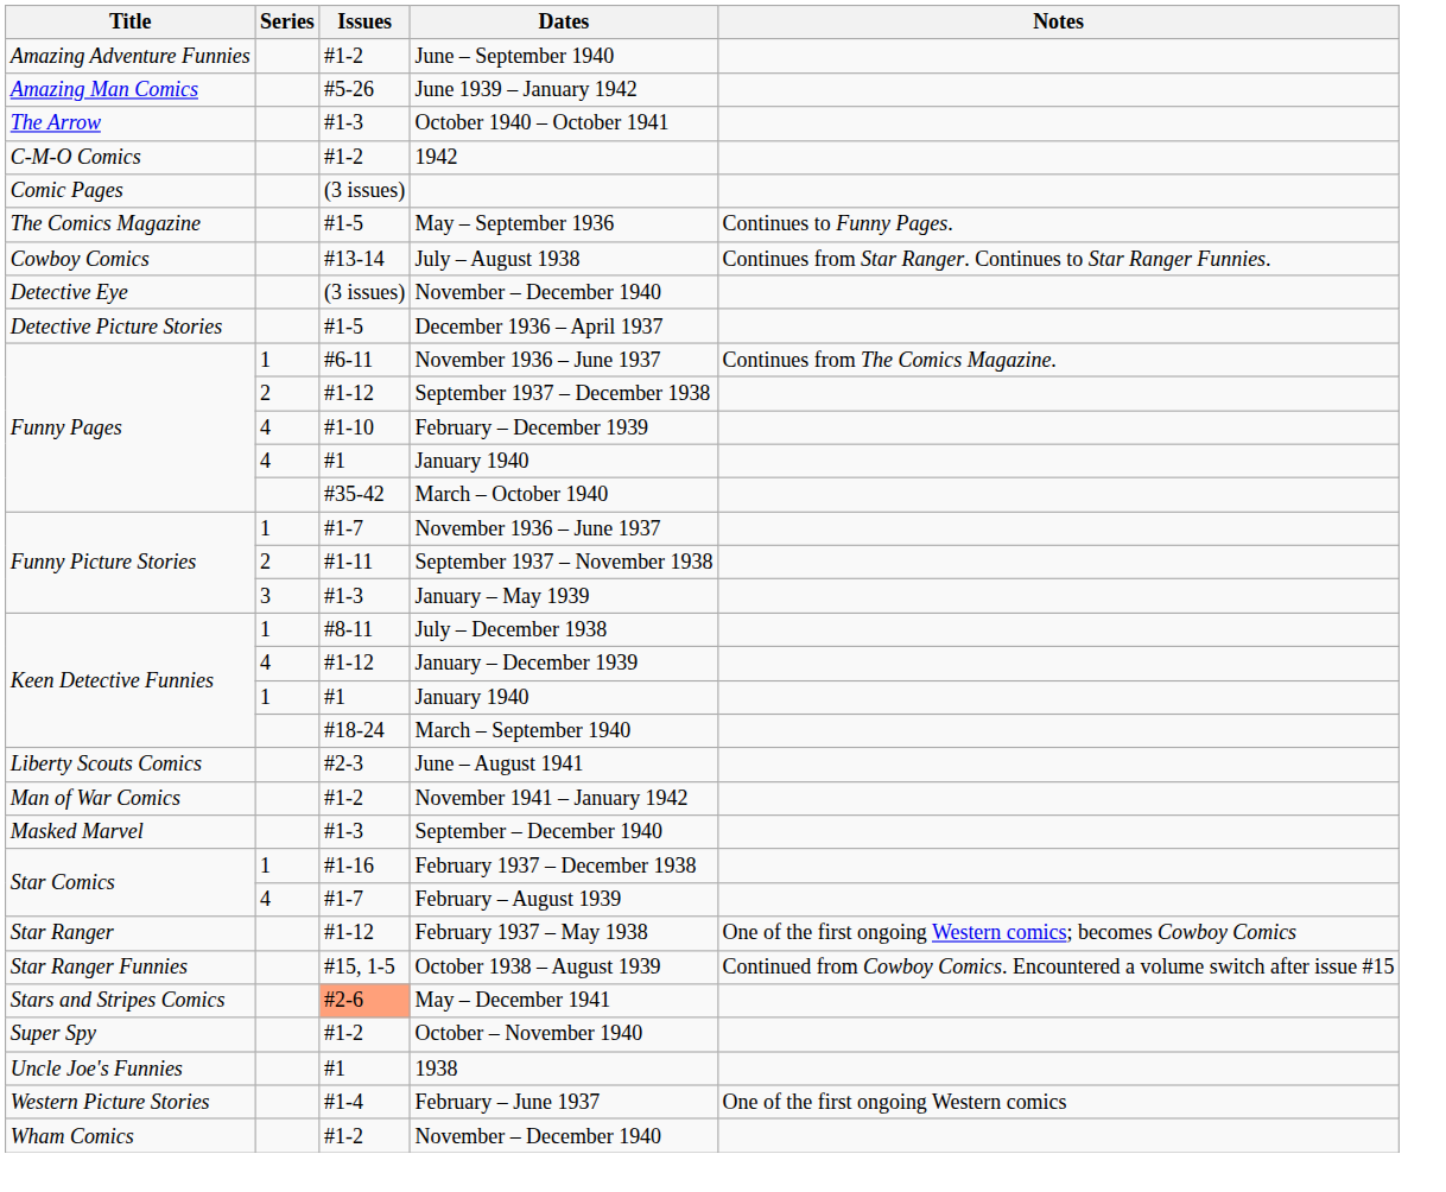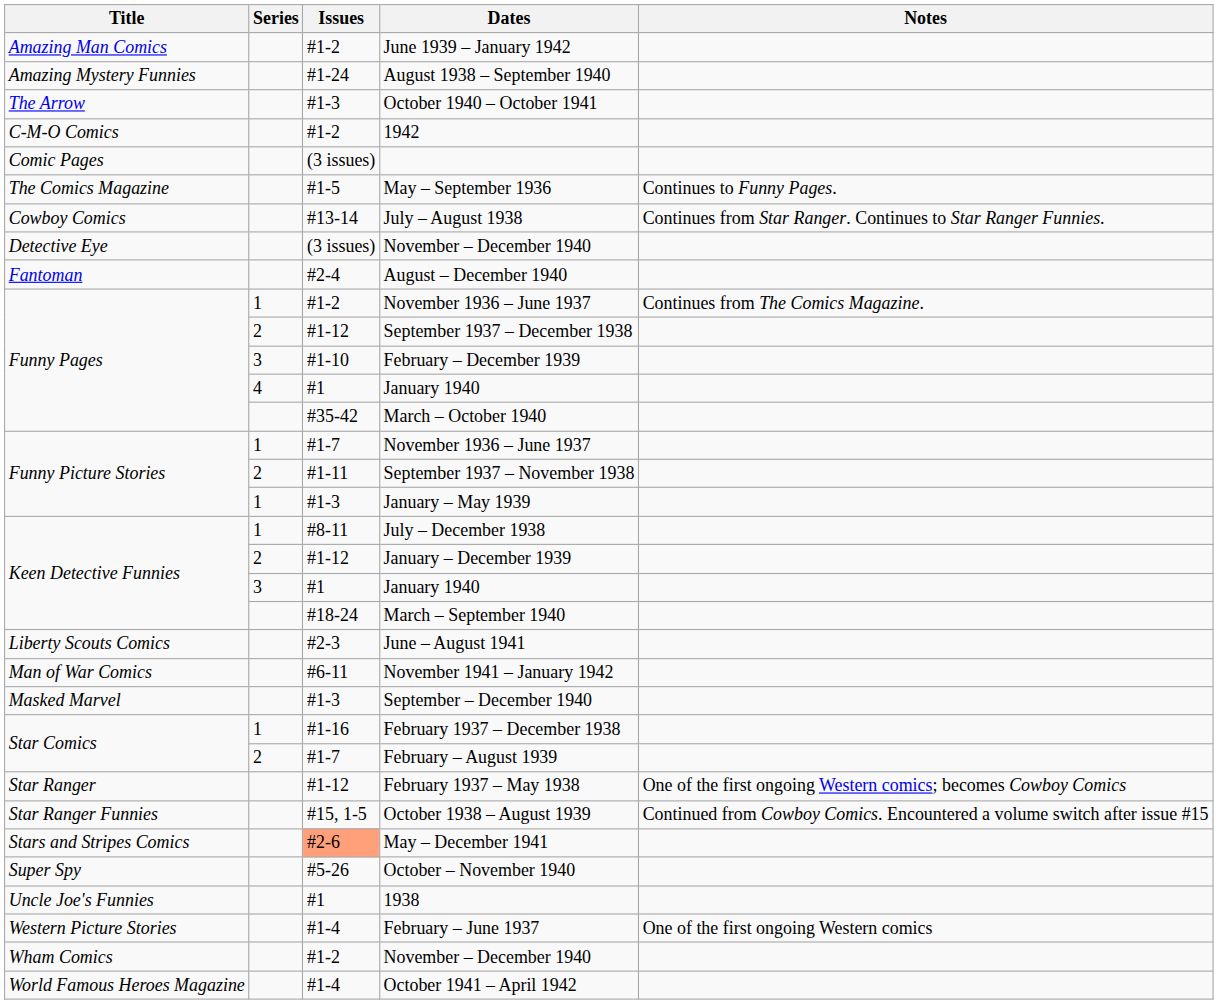- row: Amazing Adventure Funnies | #1-2 | June – September 1940
June 1939 – January 1942 | Issues: #5-26 -> #1-2
+ row: Amazing Mystery Funnies | #1-24 | August 1938 – September 1940
- row: Detective Picture Stories | #1-5 | December 1936 – April 1937
+ row: Fantoman | #2-4 | August – December 1940
Funny Pages / November 1936 – June 1937 | Issues: #6-11 -> #1-2
February – December 1939 | Series: 4 -> 3
January – May 1939 | Series: 3 -> 1
January – December 1939 | Series: 4 -> 2
Keen Detective Funnies / January 1940 | Series: 1 -> 3
November 1941 – January 1942 | Issues: #1-2 -> #6-11
February – August 1939 | Series: 4 -> 2
October – November 1940 | Issues: #1-2 -> #5-26
+ row: World Famous Heroes Magazine | #1-4 | October 1941 – April 1942
